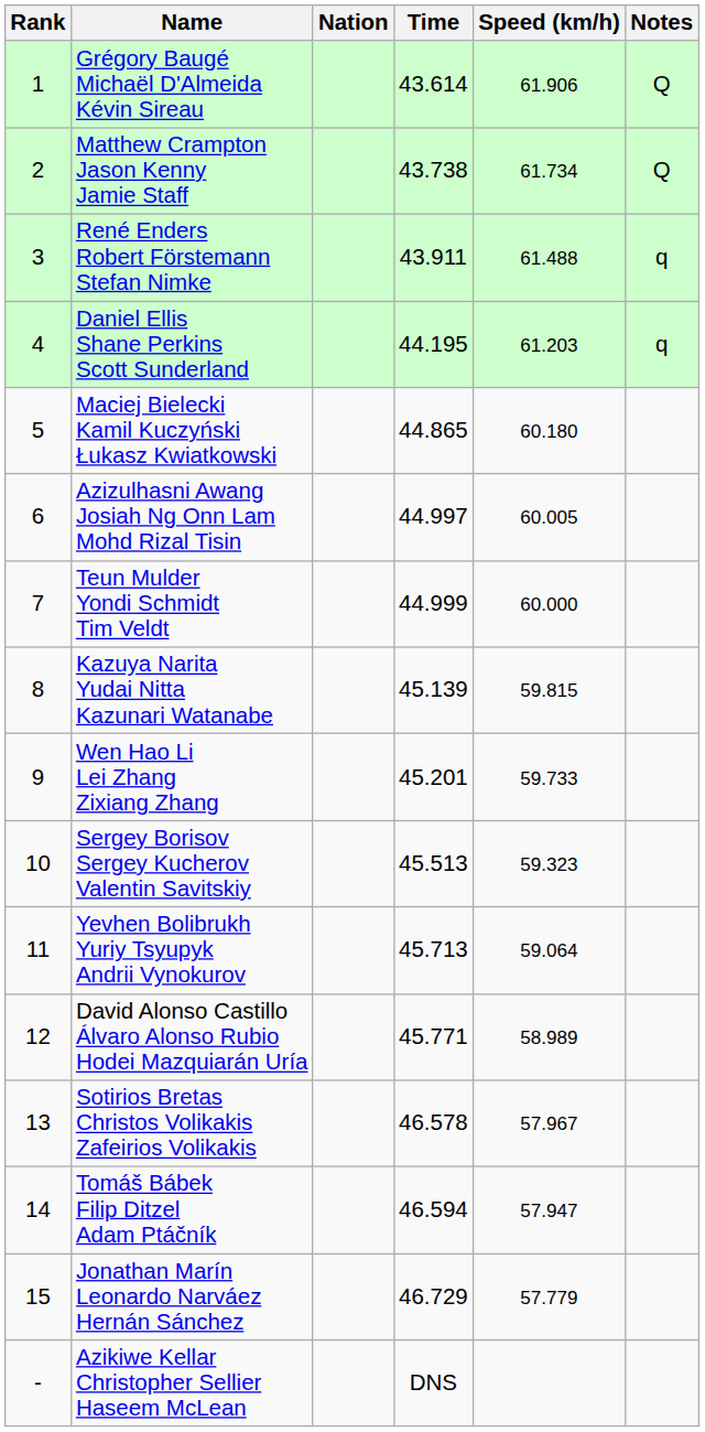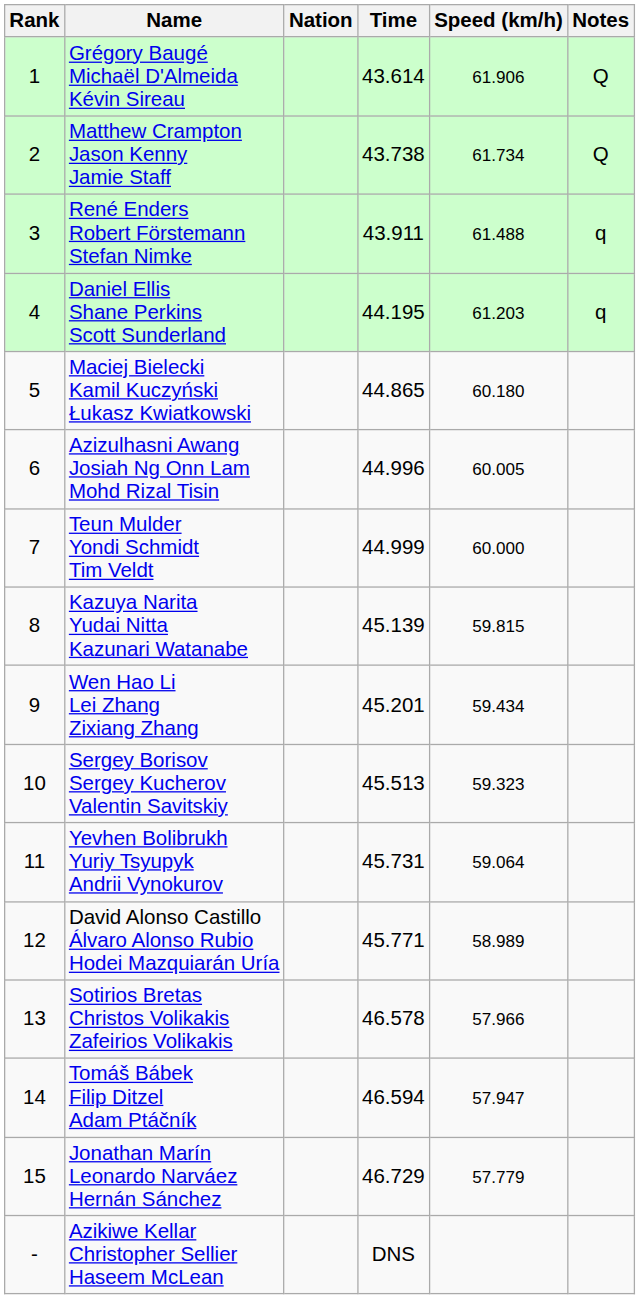Azizulhasni Awang Josiah Ng Onn Lam Mohd Rizal Tisin | Time: 44.997 -> 44.996
Wen Hao Li Lei Zhang Zixiang Zhang | Speed (km/h): 59.733 -> 59.434
Yevhen Bolibrukh Yuriy Tsyupyk Andrii Vynokurov | Time: 45.713 -> 45.731
Sotirios Bretas Christos Volikakis Zafeirios Volikakis | Speed (km/h): 57.967 -> 57.966
